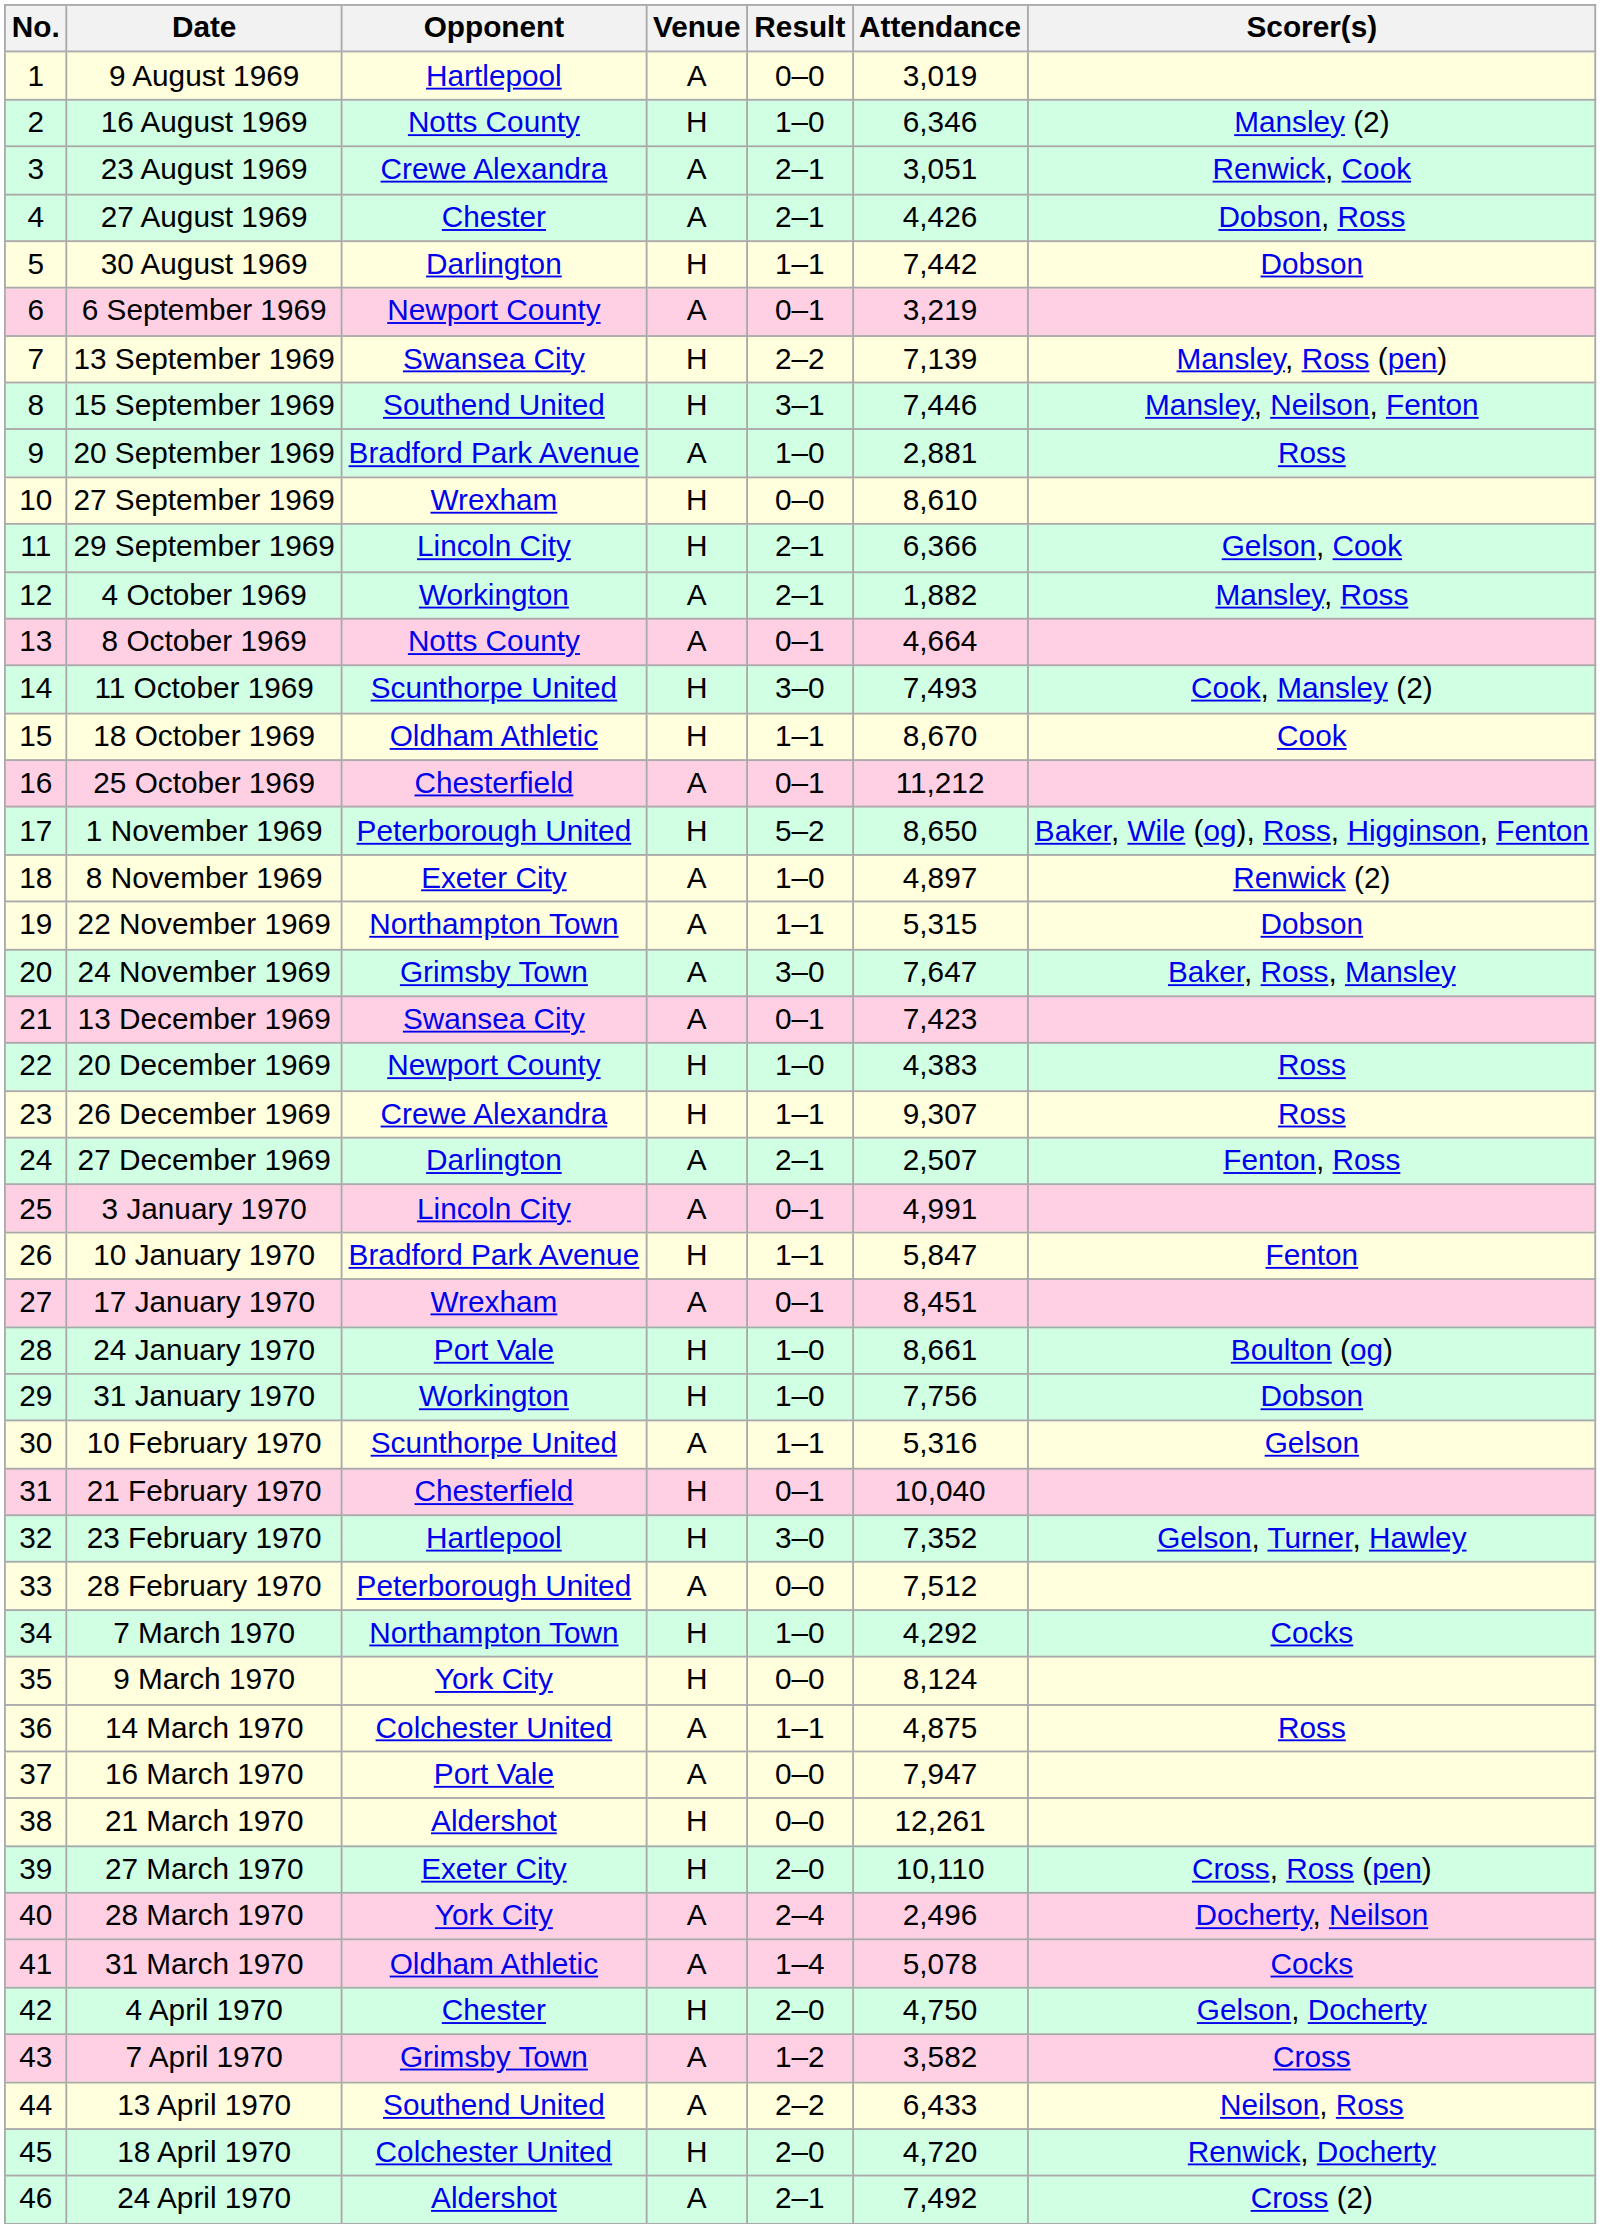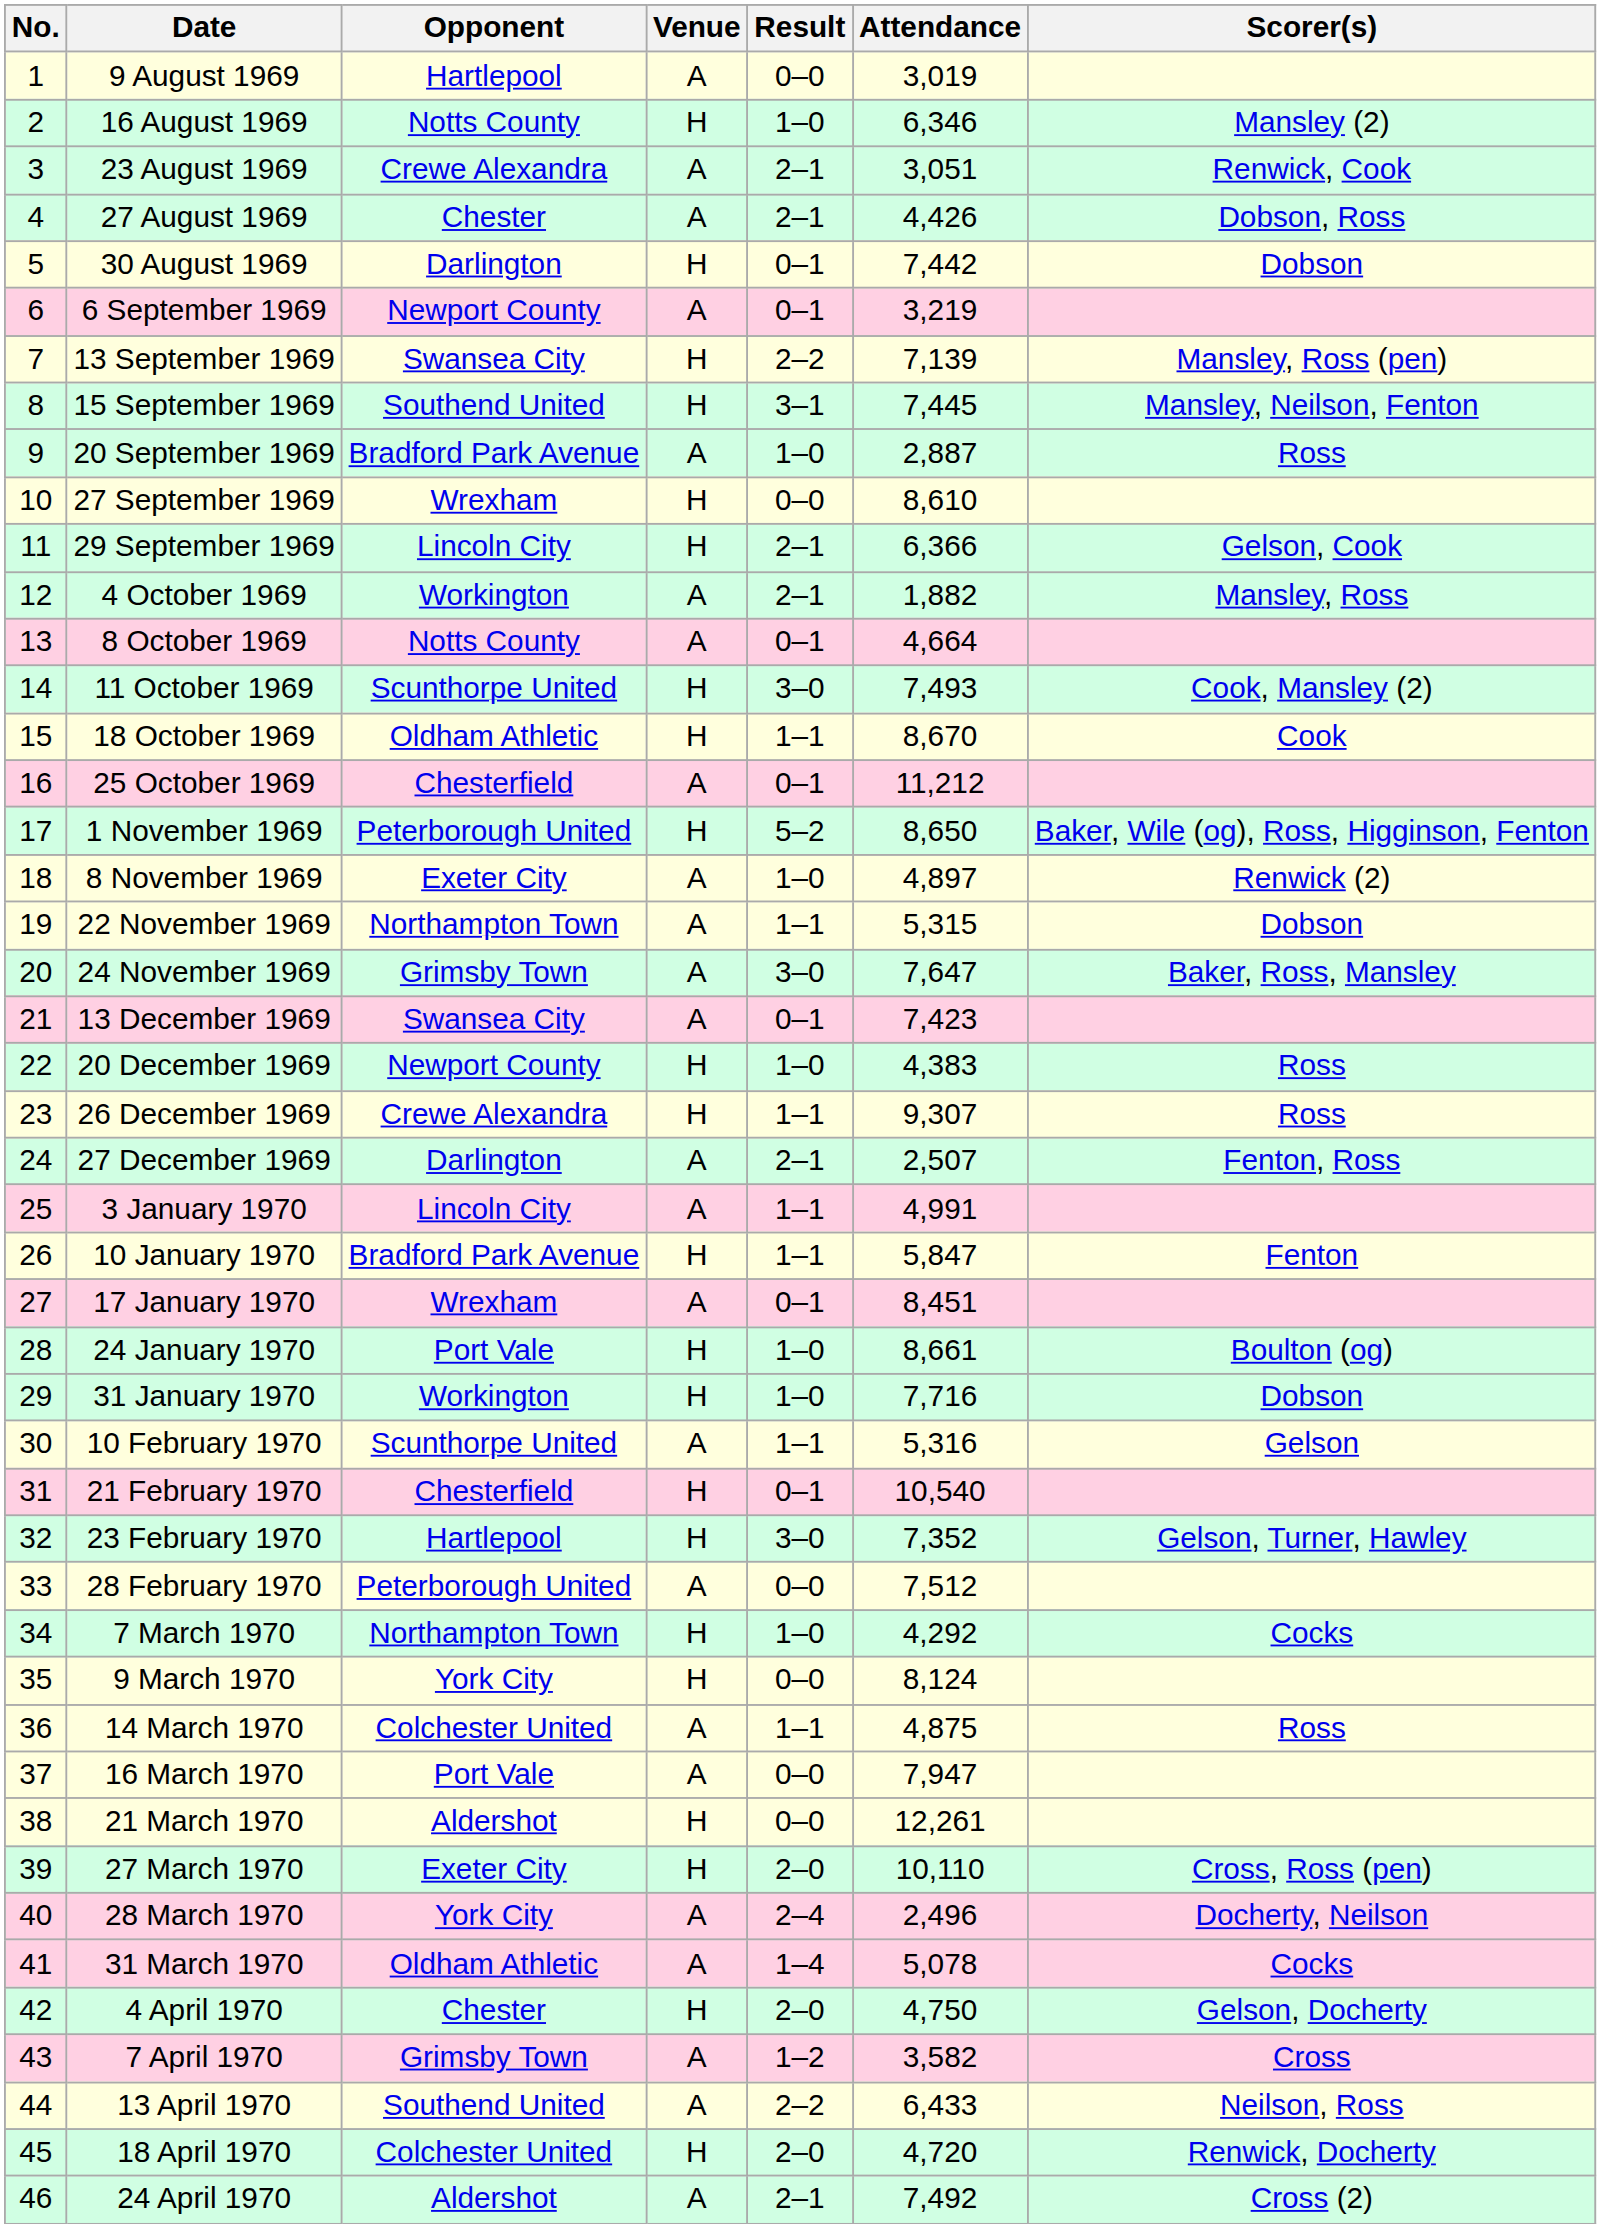30 August 1969 | Result: 1–1 -> 0–1
15 September 1969 | Attendance: 7,446 -> 7,445
20 September 1969 | Attendance: 2,881 -> 2,887
3 January 1970 | Result: 0–1 -> 1–1
31 January 1970 | Attendance: 7,756 -> 7,716
21 February 1970 | Attendance: 10,040 -> 10,540
